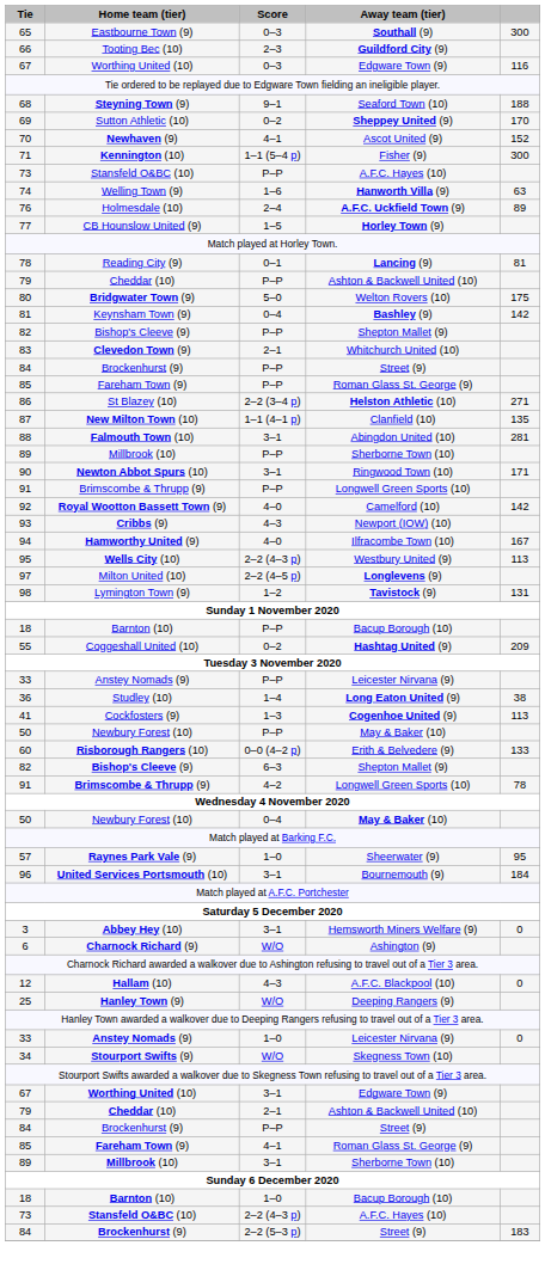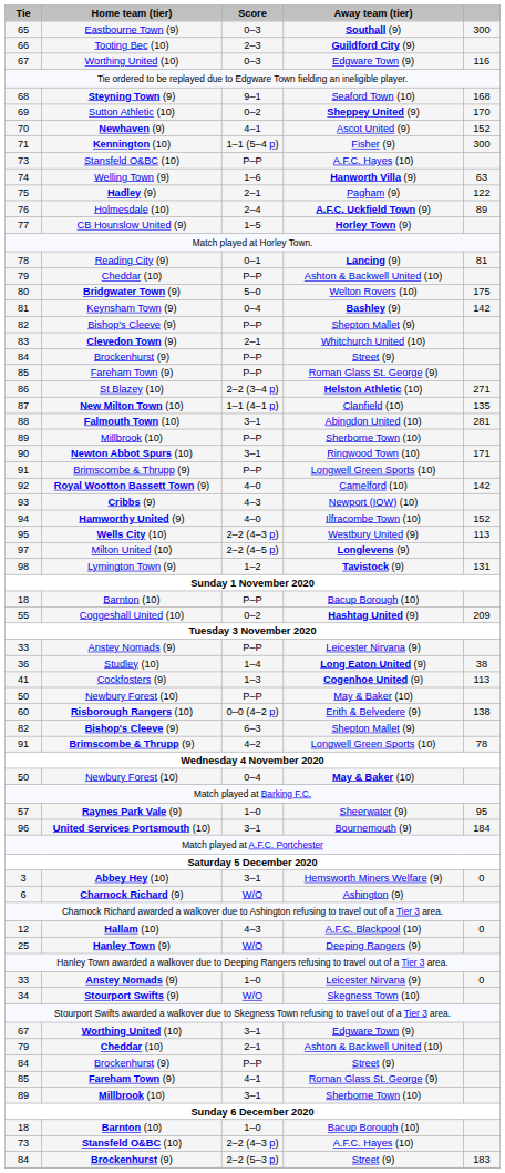68 | column 5: 188 -> 168
+ row: 75 | Hadley (9) | 2–1 | Pagham (9) | 122
94 | column 5: 167 -> 152
60 | column 5: 133 -> 138
